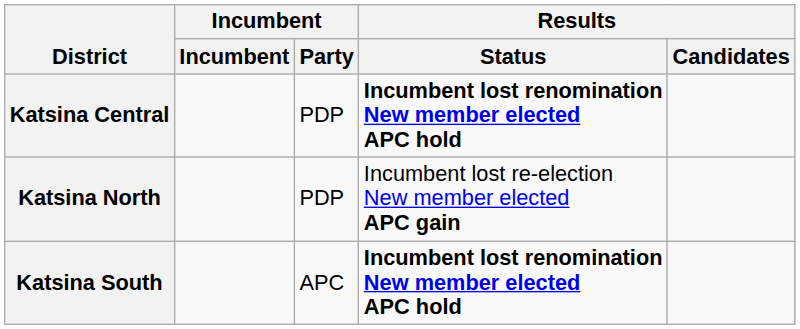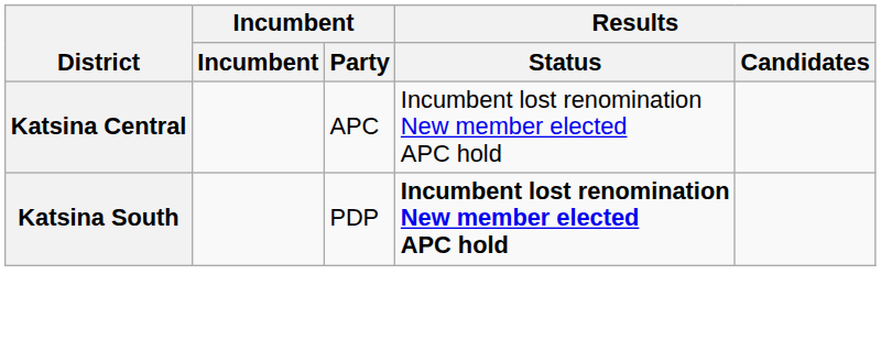Katsina Central | Incumbent / Party: PDP -> APC
Katsina Central | Results / Status: bold -> normal
- row: Katsina North | PDP | Incumbent lost re-election New member elected APC gain
Katsina South | Incumbent / Party: APC -> PDP
